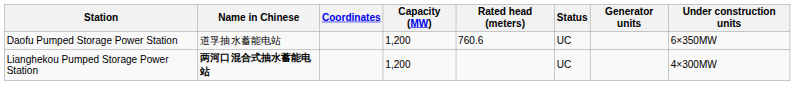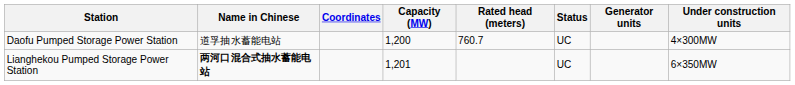Daofu Pumped Storage Power Station | Rated head (meters): 760.6 -> 760.7
Daofu Pumped Storage Power Station | Under construction units: 6×350MW -> 4×300MW
Lianghekou Pumped Storage Power Station | Capacity (MW): 1,200 -> 1,201
Lianghekou Pumped Storage Power Station | Under construction units: 4×300MW -> 6×350MW
